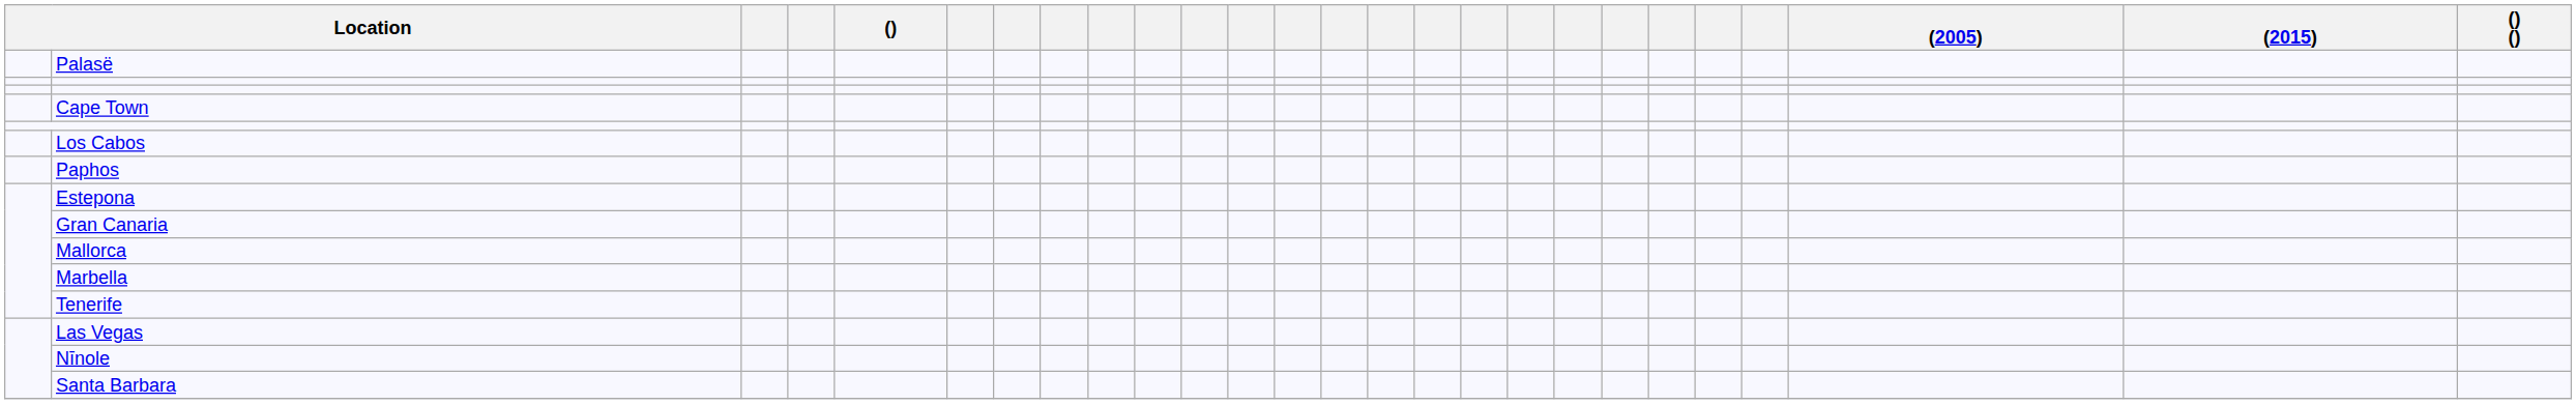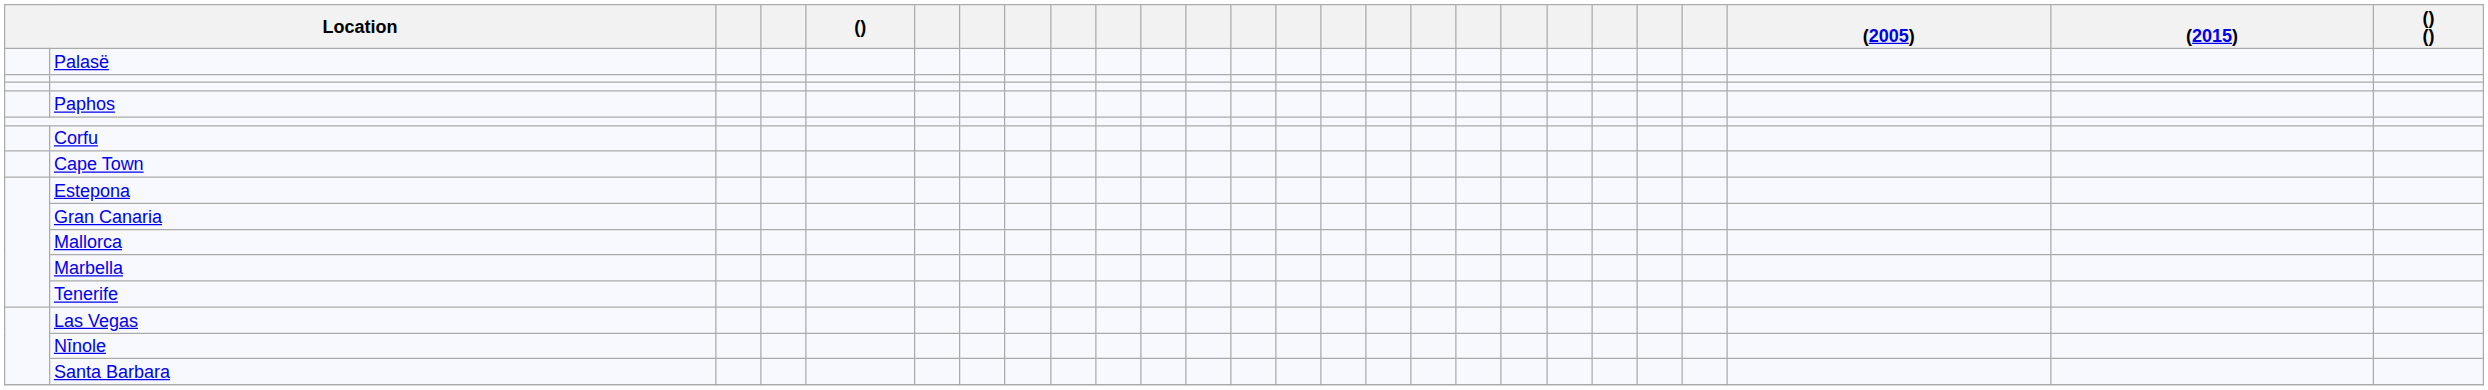rows swapped: Paphos <-> Cape Town
+ row: Corfu
- row: Los Cabos
